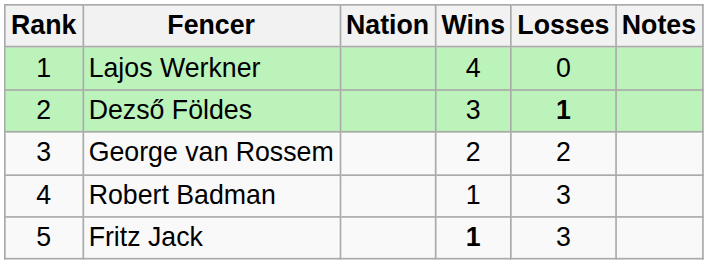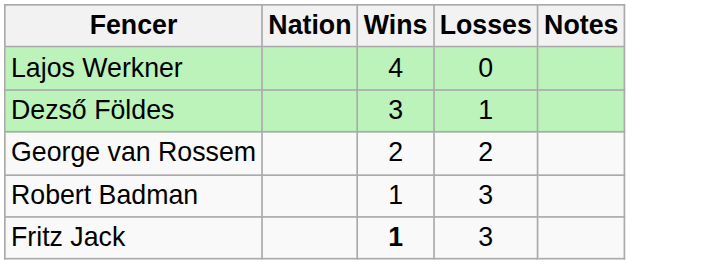- column: Rank | 1 | 2 | 3 | 4 | 5
Dezső Földes | Losses: bold -> normal
